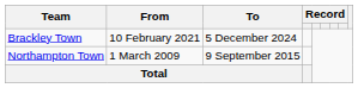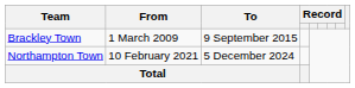Brackley Town | From: 10 February 2021 -> 1 March 2009
Brackley Town | To: 5 December 2024 -> 9 September 2015
Northampton Town | From: 1 March 2009 -> 10 February 2021
Northampton Town | To: 9 September 2015 -> 5 December 2024
